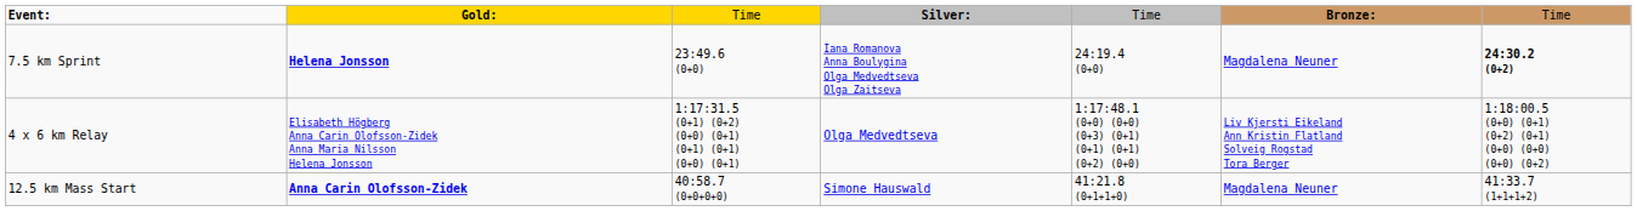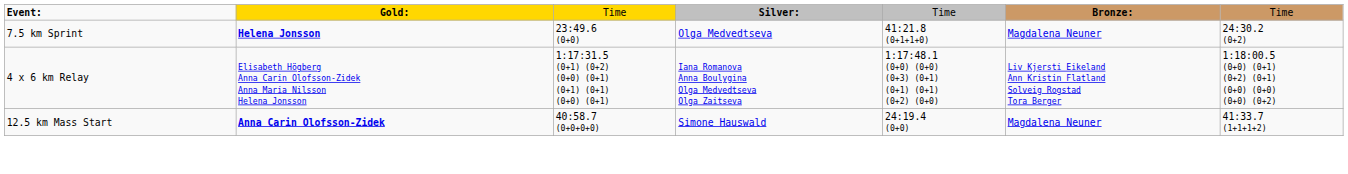7.5 km Sprint | column 4: Iana Romanova Anna Boulygina Olga Medvedtseva Olga Zaitseva -> Olga Medvedtseva
7.5 km Sprint | column 5: 24:19.4 (0+0) -> 41:21.8 (0+1+1+0)
7.5 km Sprint | column 7: bold -> normal
4 x 6 km Relay | column 4: Olga Medvedtseva -> Iana Romanova Anna Boulygina Olga Medvedtseva Olga Zaitseva
12.5 km Mass Start | column 5: 41:21.8 (0+1+1+0) -> 24:19.4 (0+0)
